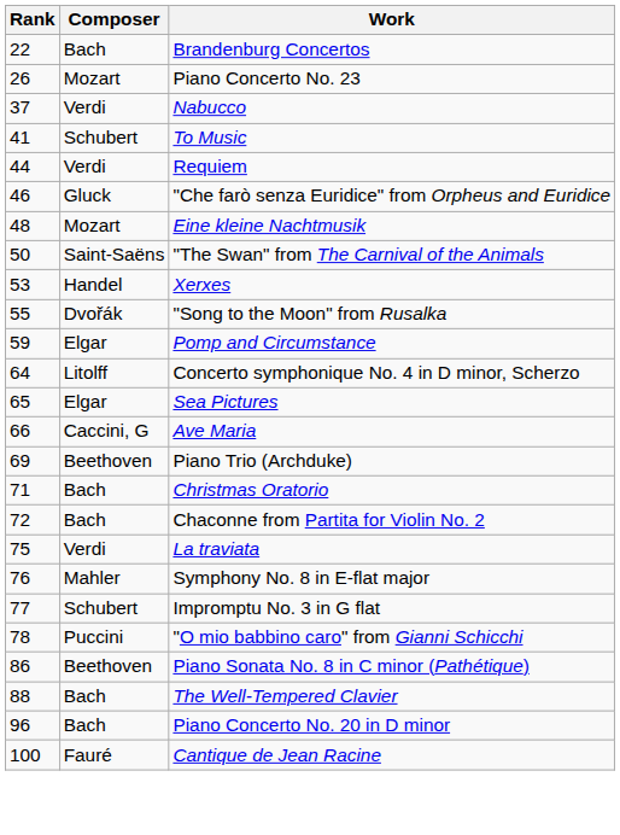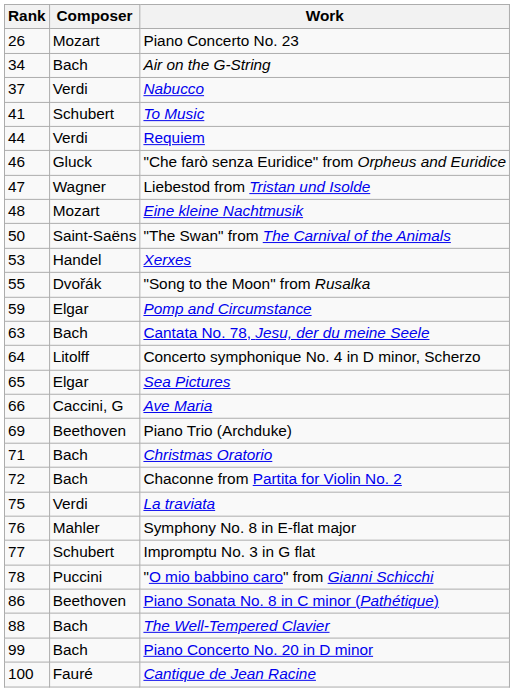- row: 22 | Bach | Brandenburg Concertos
+ row: 34 | Bach | Air on the G-String
+ row: 47 | Wagner | Liebestod from Tristan und Isolde
+ row: 63 | Bach | Cantata No. 78, Jesu, der du meine Seele
Piano Concerto No. 20 in D minor | Rank: 96 -> 99
